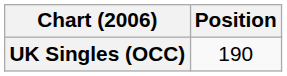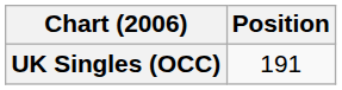UK Singles (OCC) | Position: 190 -> 191
